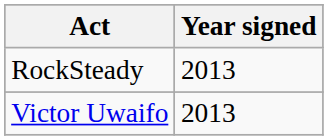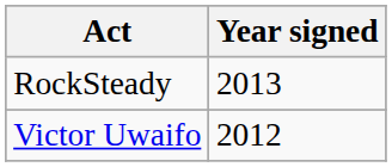Victor Uwaifo | Year signed: 2013 -> 2012
